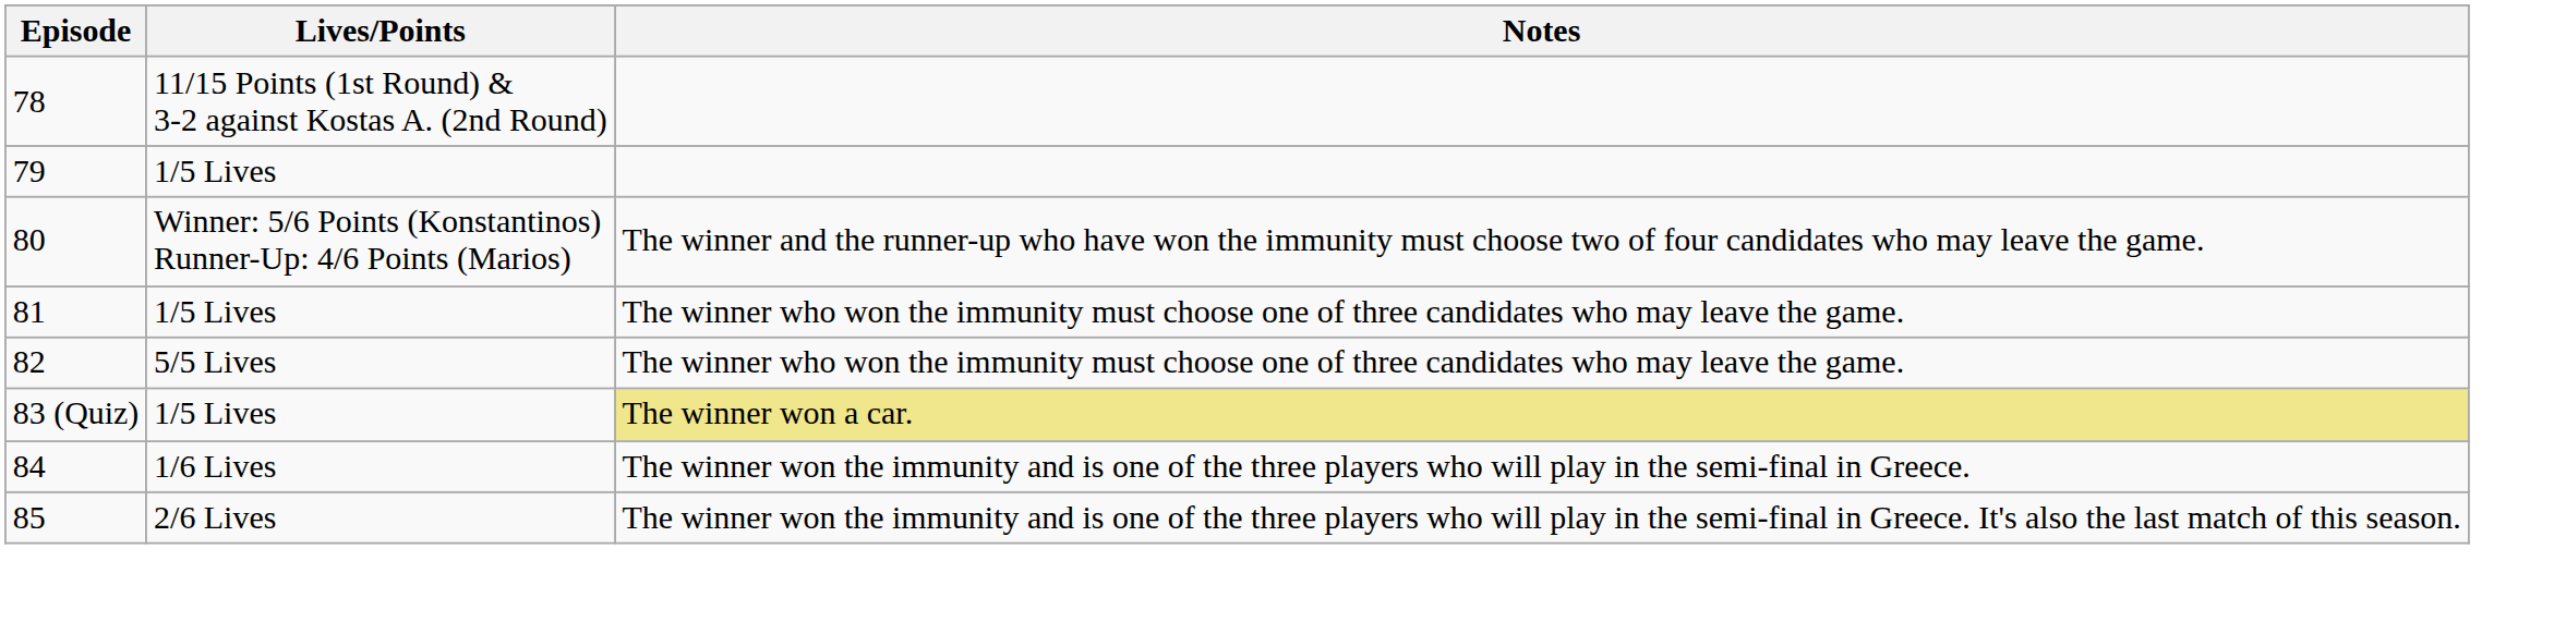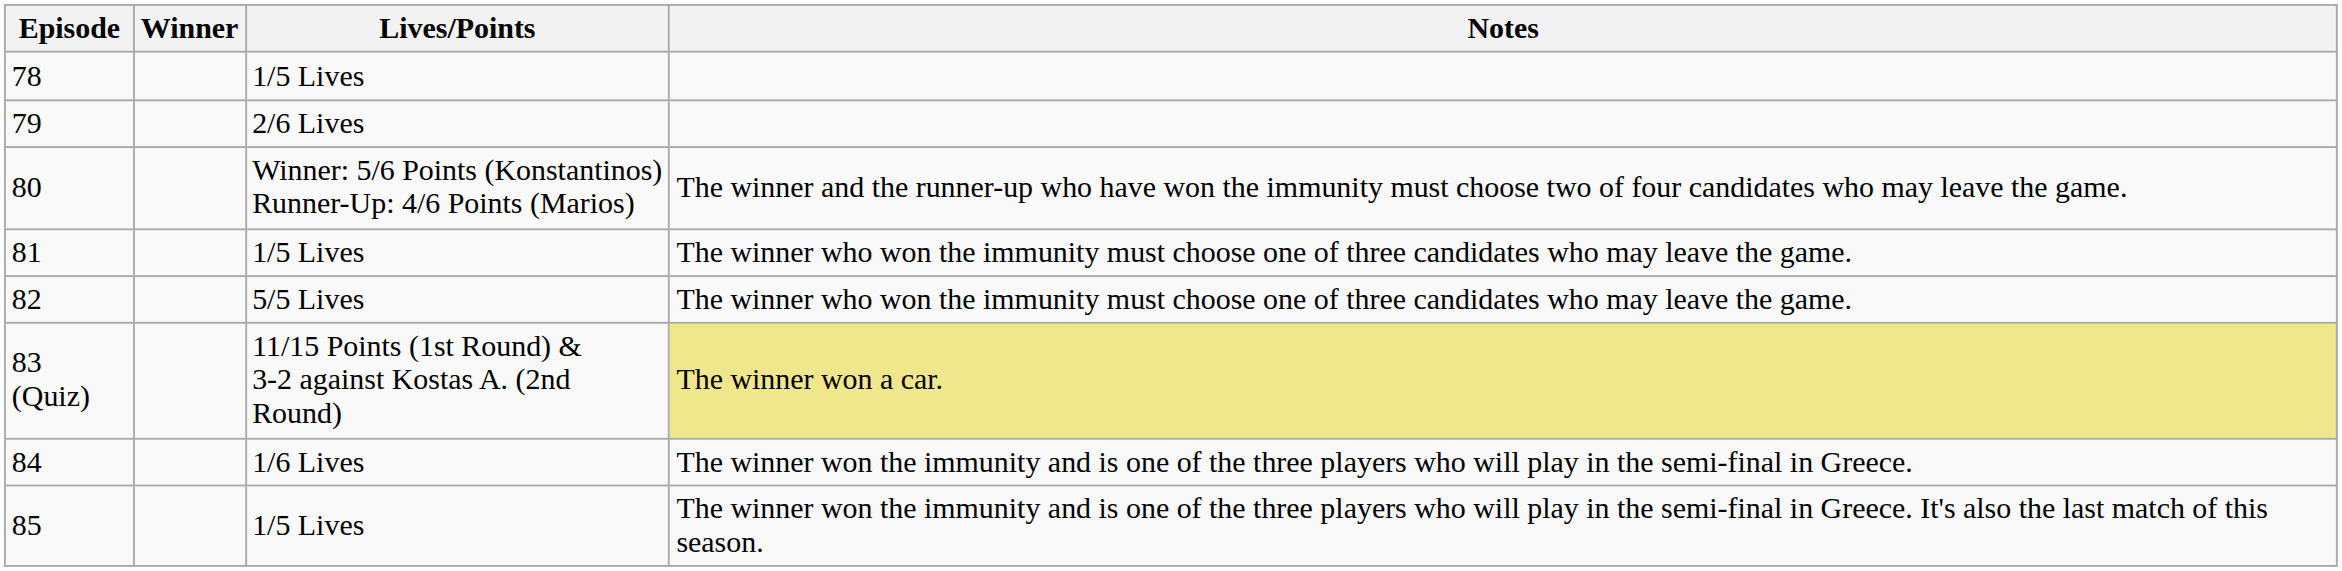+ column: Winner
78 | Lives/Points: 11/15 Points (1st Round) & 3-2 against Kostas A. (2nd Round) -> 1/5 Lives
79 | Lives/Points: 1/5 Lives -> 2/6 Lives
83 (Quiz) | Lives/Points: 1/5 Lives -> 11/15 Points (1st Round) & 3-2 against Kostas A. (2nd Round)
85 | Lives/Points: 2/6 Lives -> 1/5 Lives
